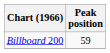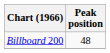Billboard 200 | Peak position: 59 -> 48
